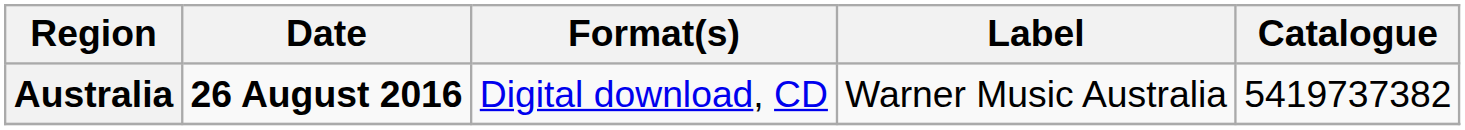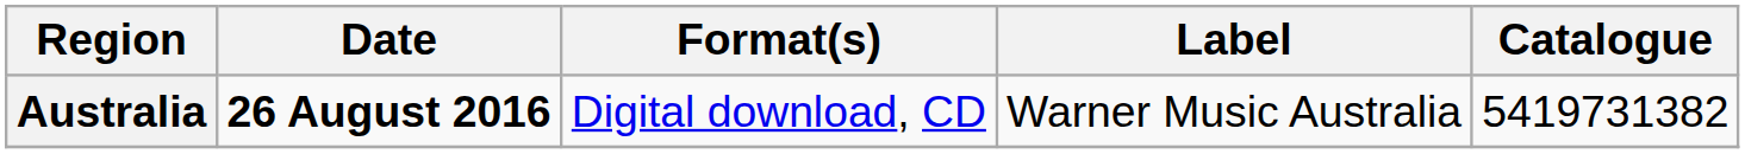Australia | Catalogue: 5419737382 -> 5419731382
